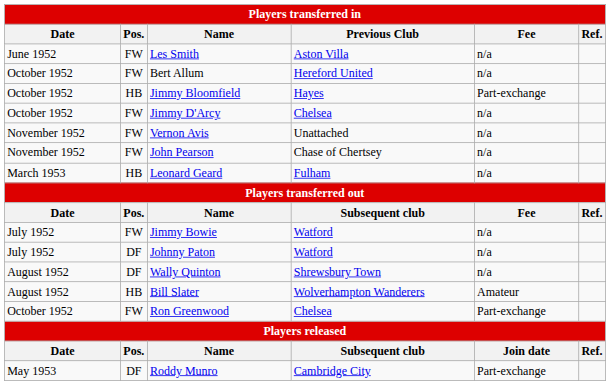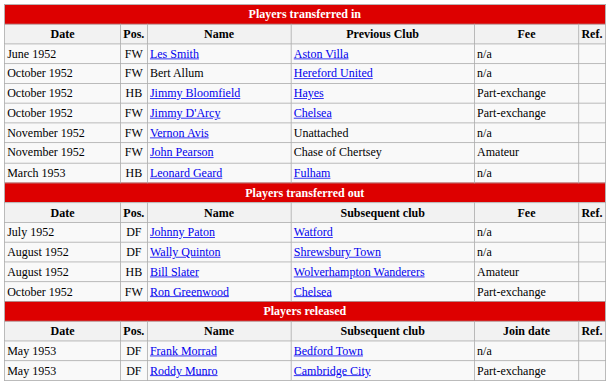Jimmy D'Arcy | Fee: n/a -> Part-exchange
John Pearson | Fee: n/a -> Amateur
- row: July 1952 | FW | Jimmy Bowie | Watford | n/a
+ row: May 1953 | DF | Frank Morrad | Bedford Town | n/a
